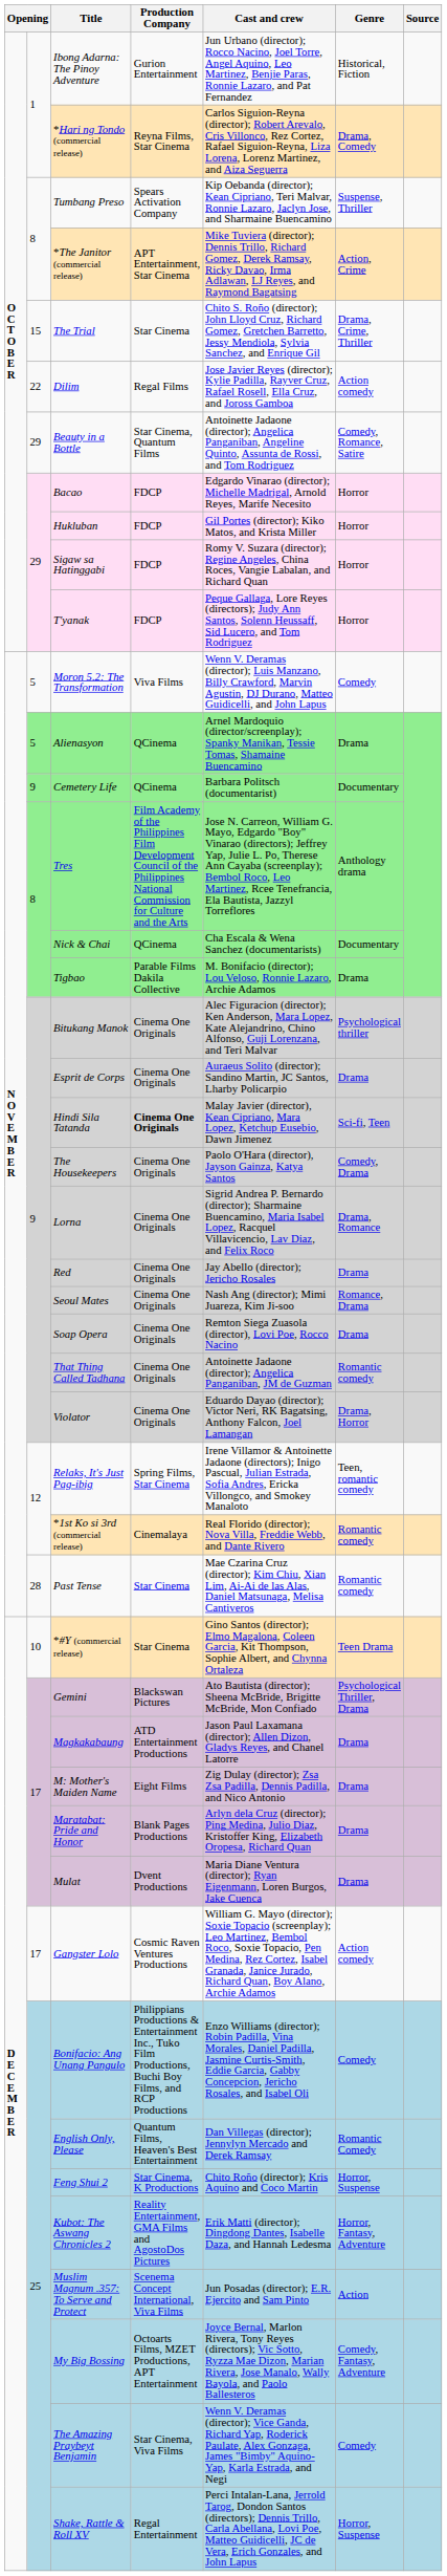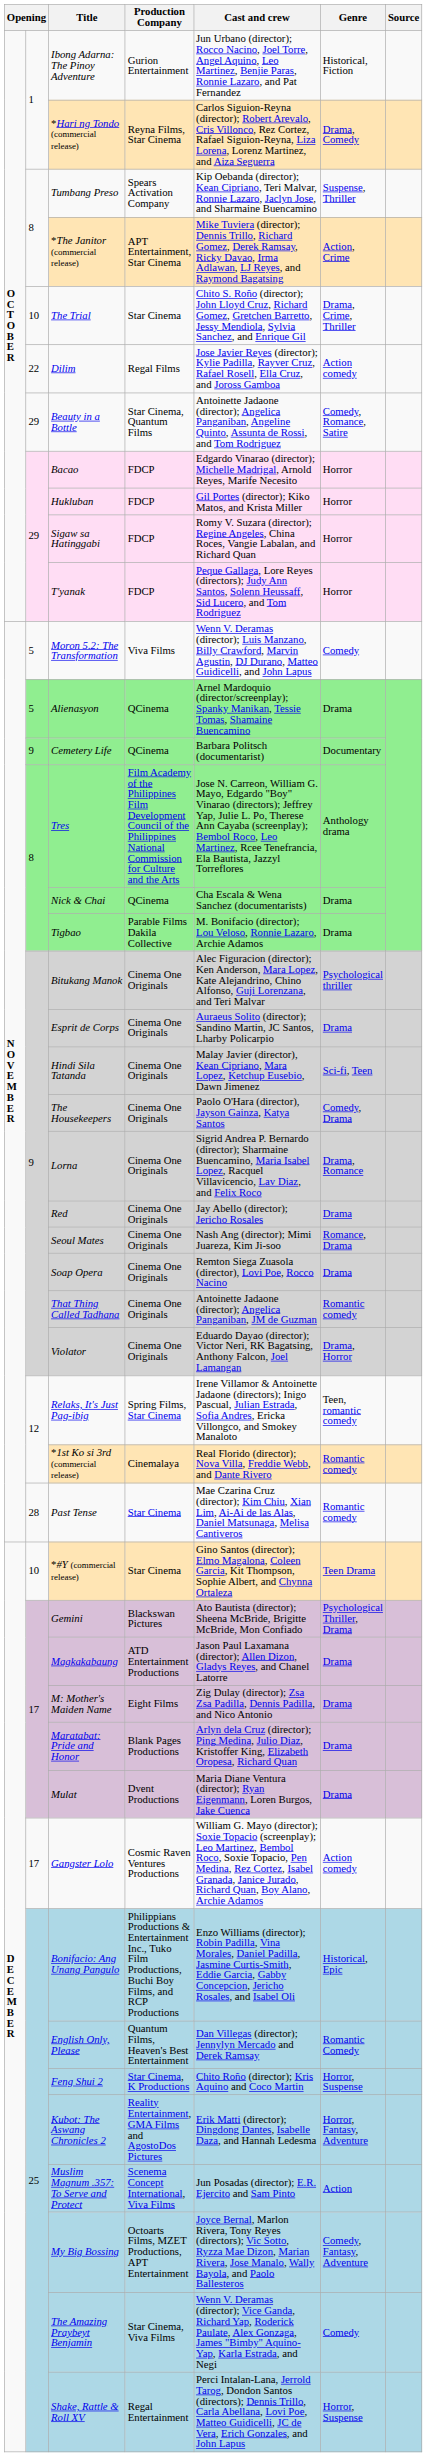The Trial | column 2: 15 -> 10
Nick & Chai | Genre: Documentary -> Drama
Hindi Sila Tatanda | Production Company: bold -> normal
Bonifacio: Ang Unang Pangulo | Genre: Comedy -> Historical, Epic
